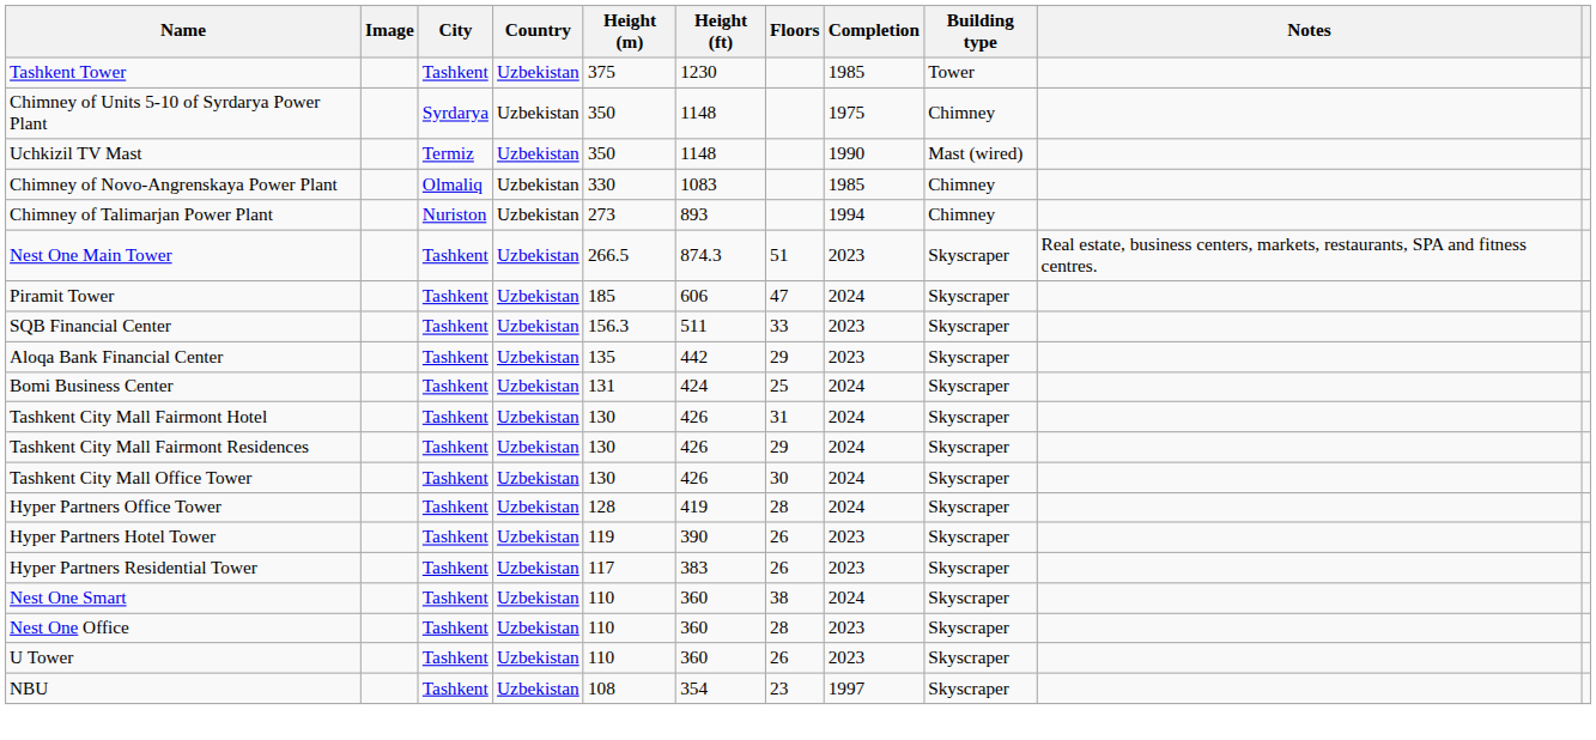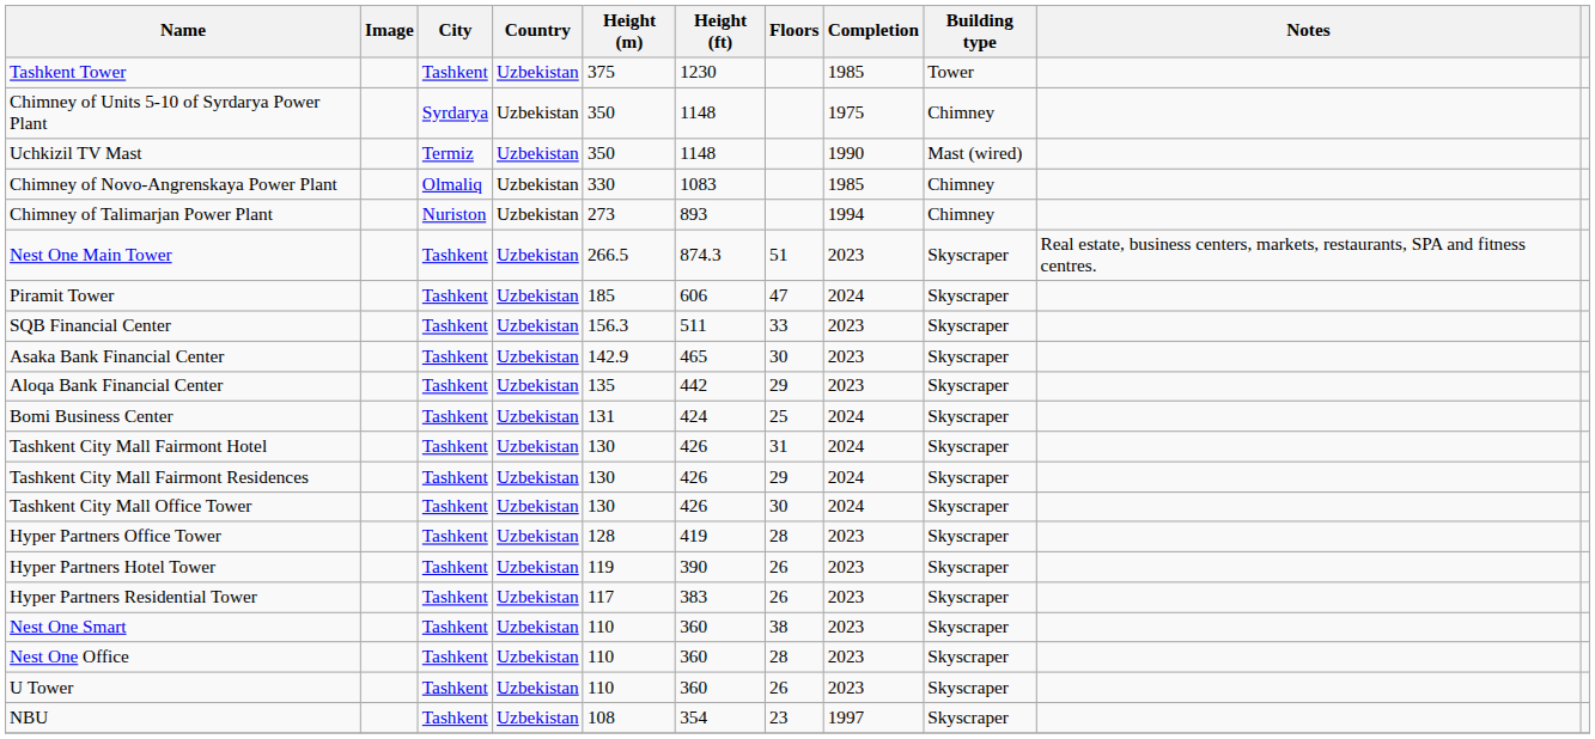+ row: Asaka Bank Financial Center | Tashkent | Uzbekistan | 142.9 | 465 | 30 | 2023 | Skyscraper
Hyper Partners Office Tower | Completion: 2024 -> 2023
Nest One Smart | Completion: 2024 -> 2023
